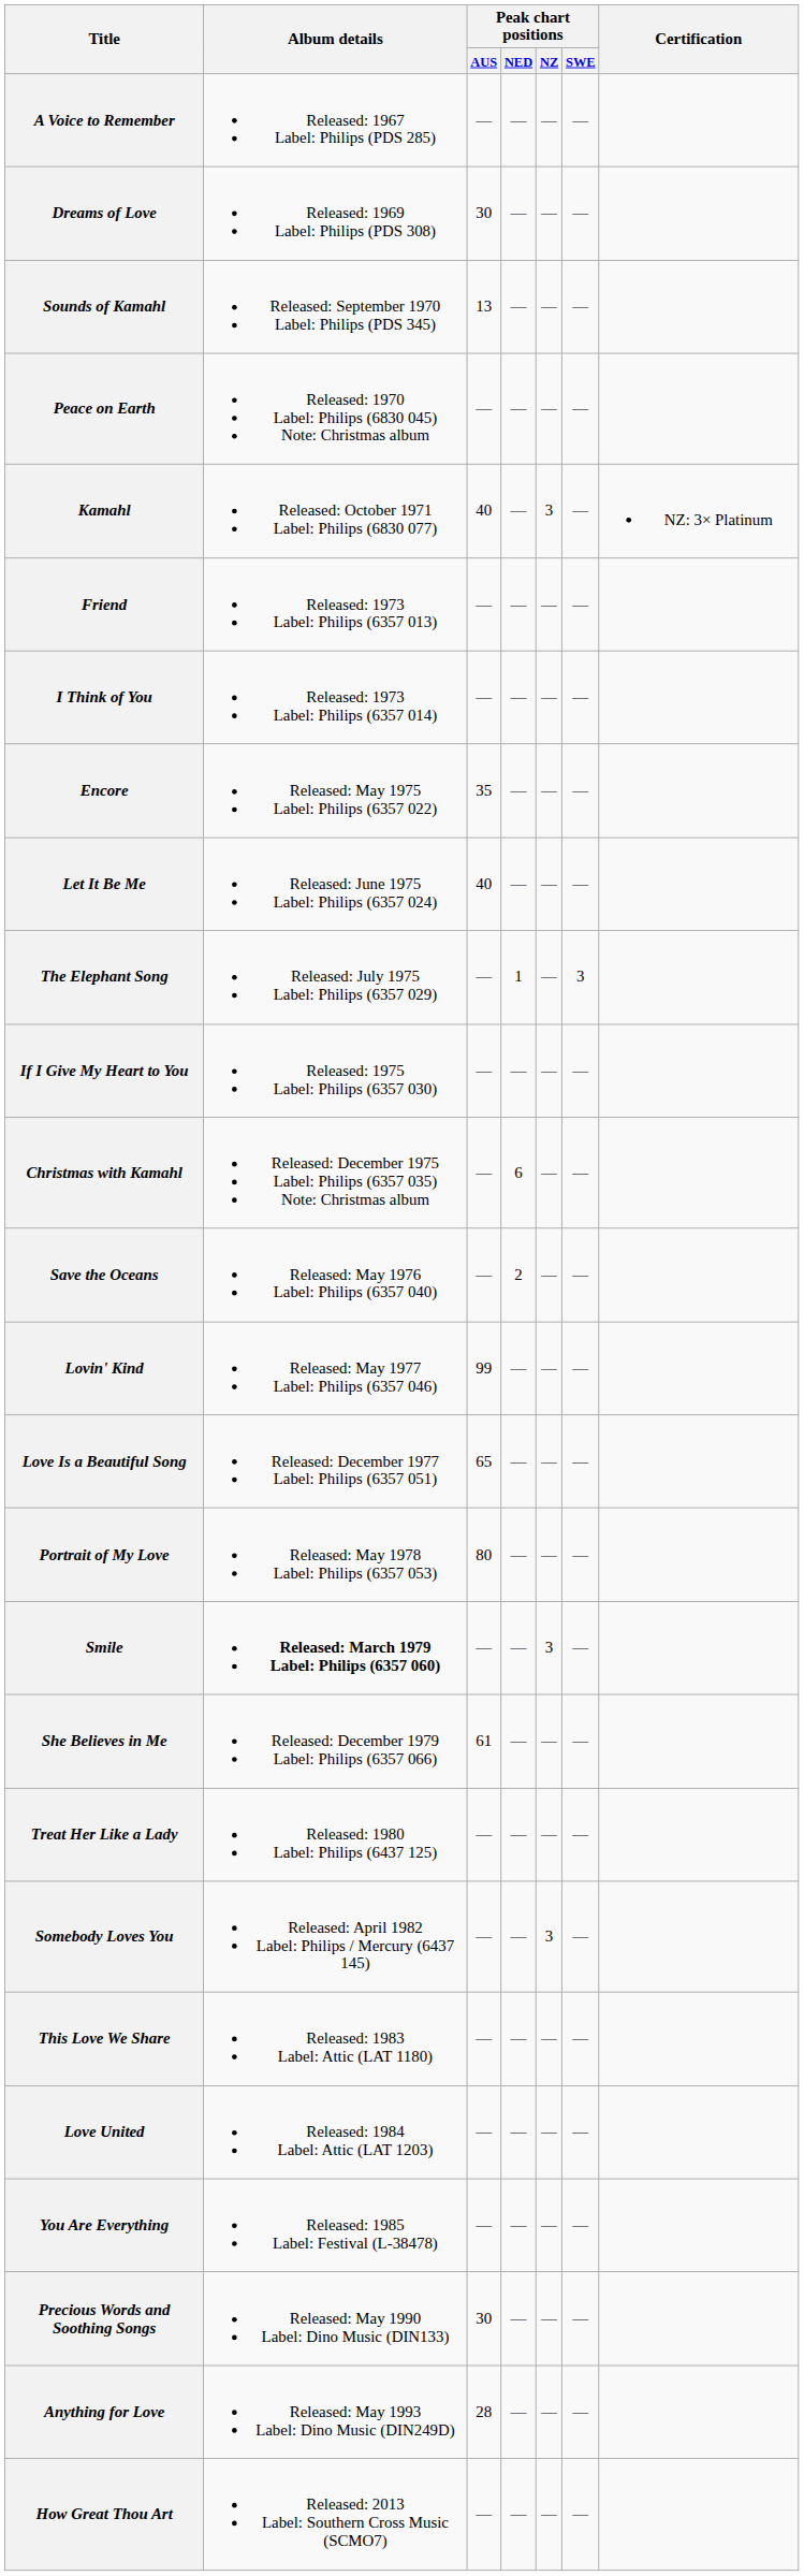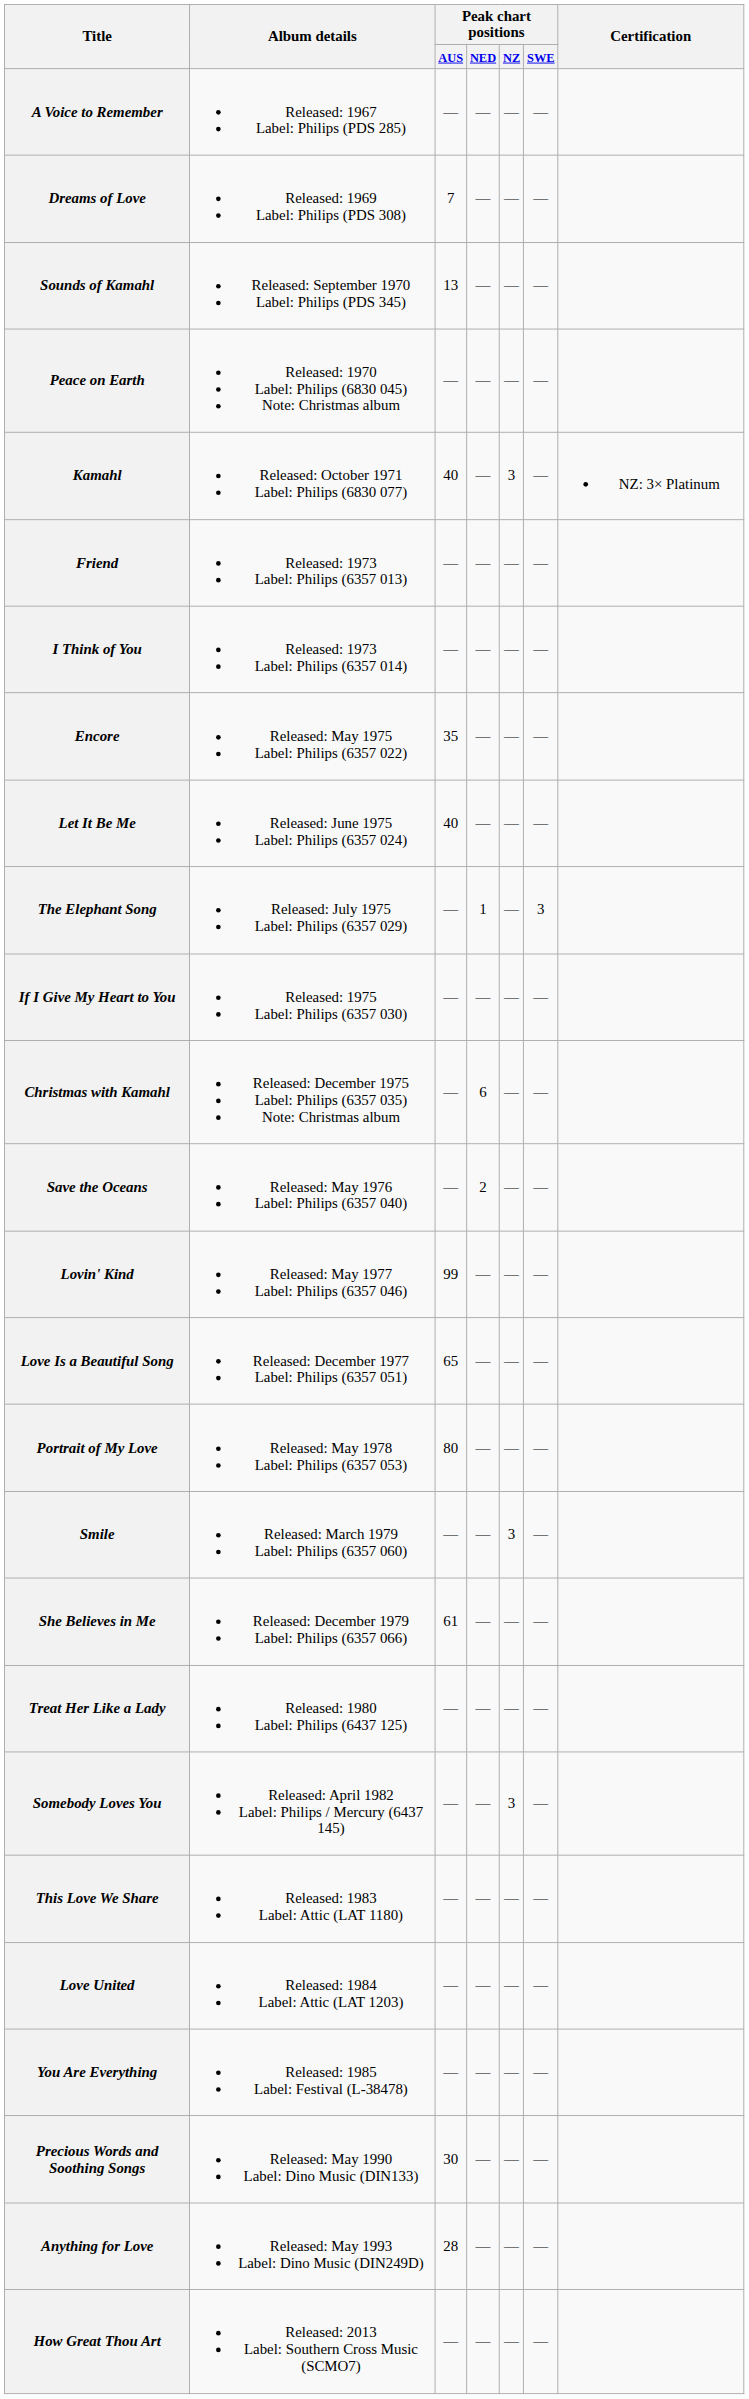Dreams of Love | Peak chart positions / AUS: 30 -> 7
Smile | Album details: bold -> normal
